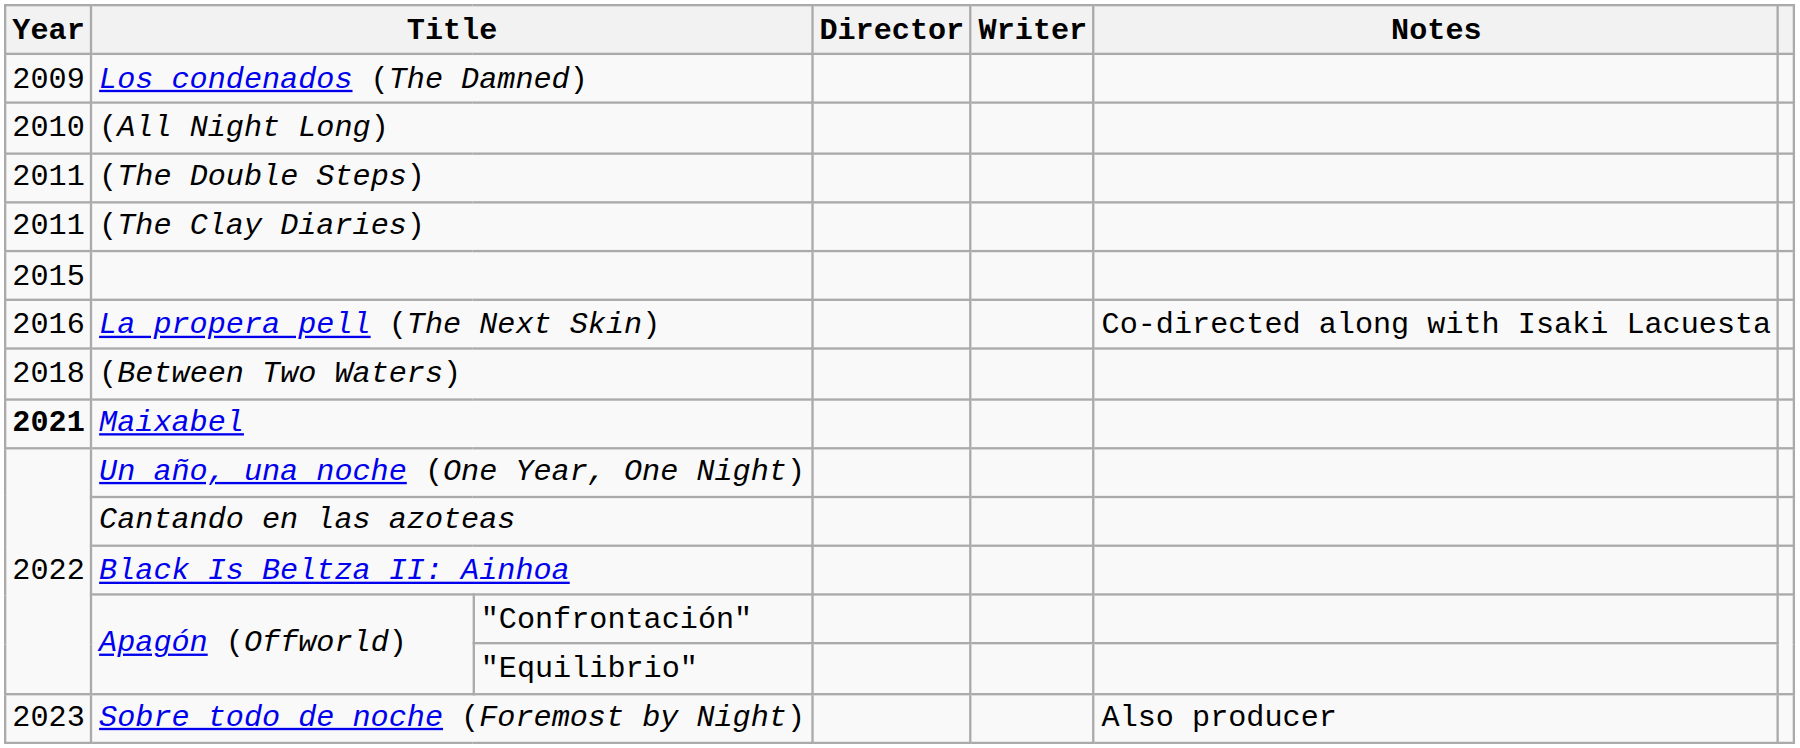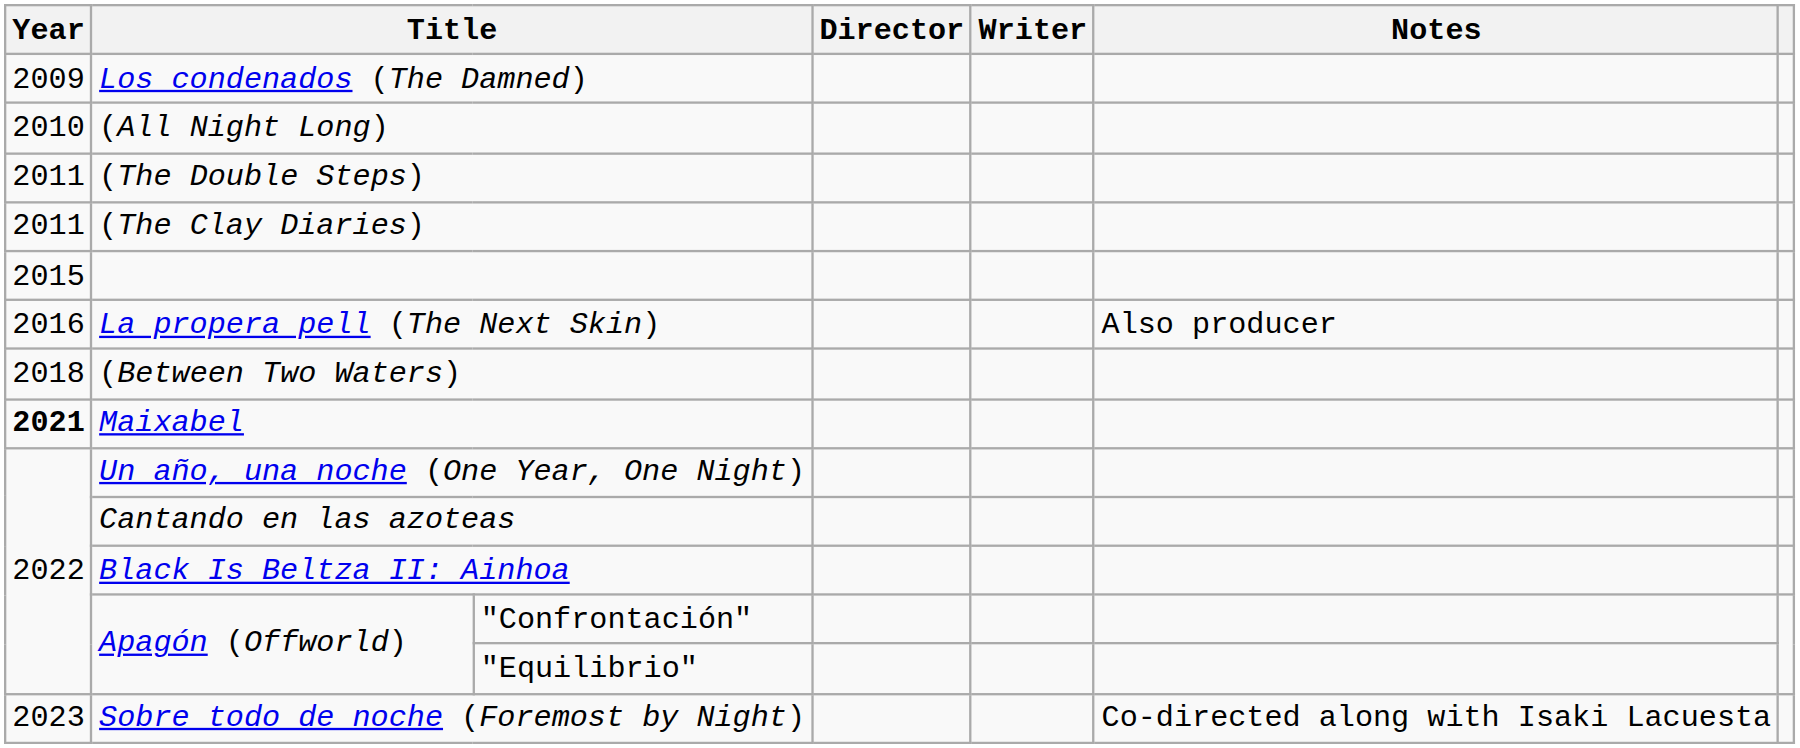La propera pell (The Next Skin) | Notes: Co-directed along with Isaki Lacuesta -> Also producer
Sobre todo de noche (Foremost by Night) | Notes: Also producer -> Co-directed along with Isaki Lacuesta
